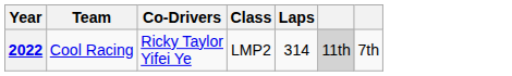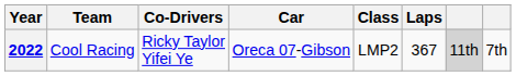+ column: Car | Oreca 07-Gibson
2022 | Laps: 314 -> 367
